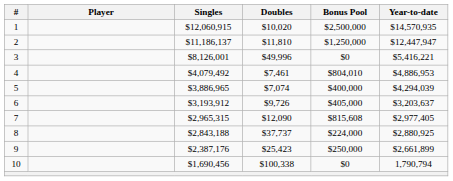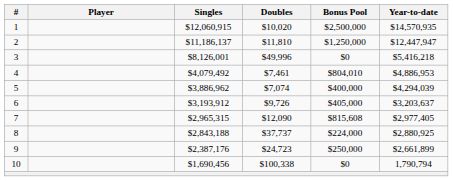3 | Year-to-date: $5,416,221 -> $5,416,218
5 | Singles: $3,886,965 -> $3,886,962
9 | Doubles: $25,423 -> $24,723
